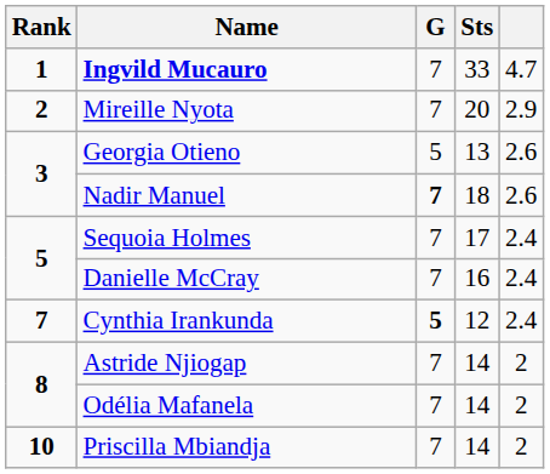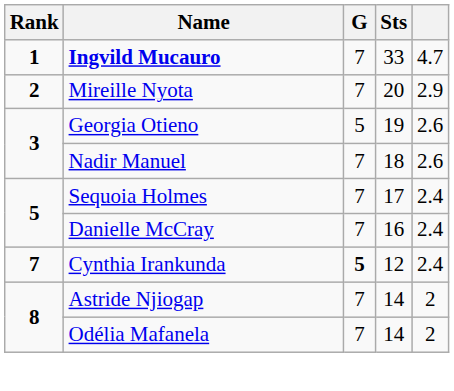Georgia Otieno | Sts: 13 -> 19
Nadir Manuel | G: bold -> normal
- row: 10 | Priscilla Mbiandja | 7 | 14 | 2
